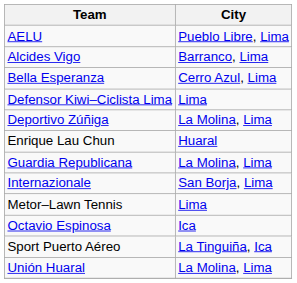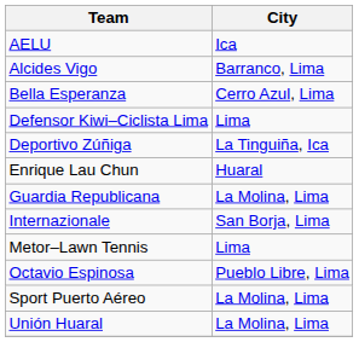AELU | City: Pueblo Libre, Lima -> Ica
Deportivo Zúñiga | City: La Molina, Lima -> La Tinguiña, Ica
Octavio Espinosa | City: Ica -> Pueblo Libre, Lima
Sport Puerto Aéreo | City: La Tinguiña, Ica -> La Molina, Lima
